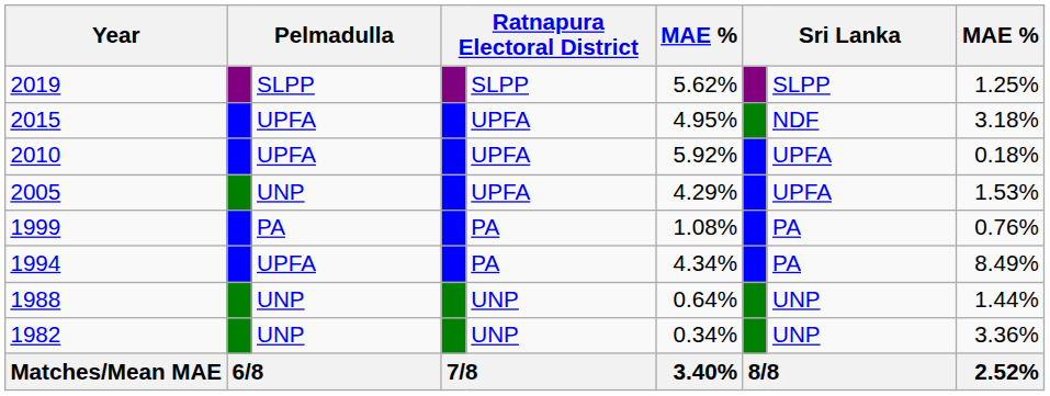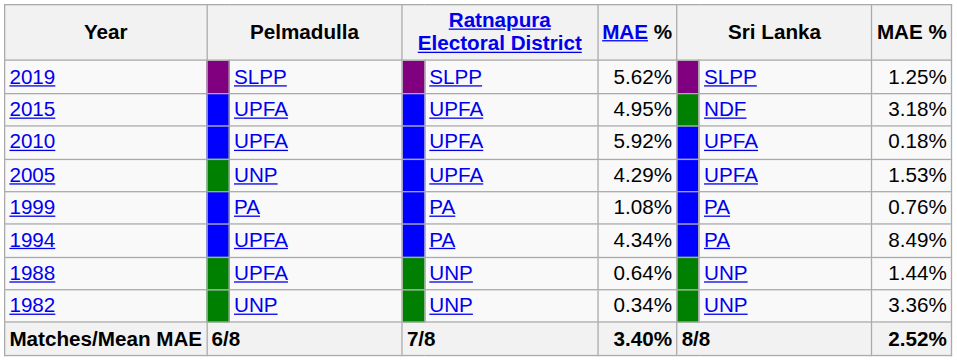1988 | column 3: UNP -> UPFA
